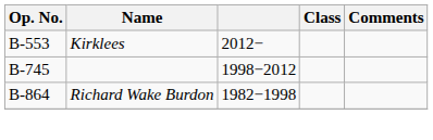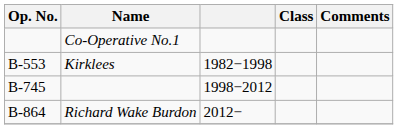+ row: Co-Operative No.1
Kirklees | column 3: 2012− -> 1982−1998
Richard Wake Burdon | column 3: 1982−1998 -> 2012−
